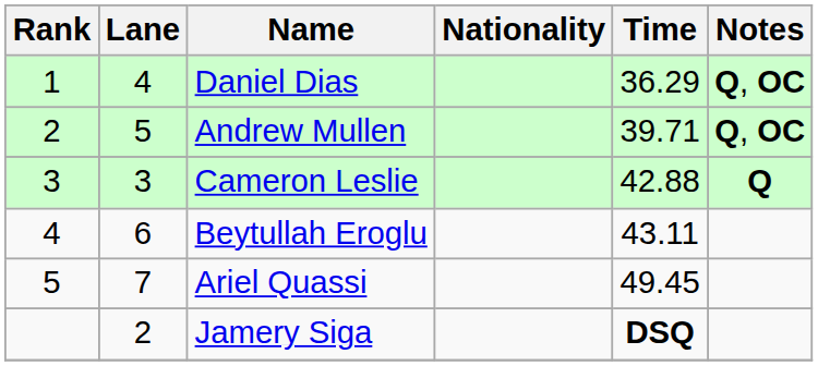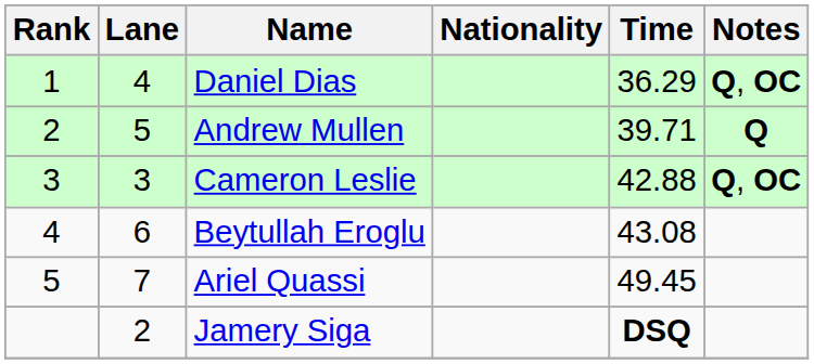Andrew Mullen | Notes: Q, OC -> Q
Cameron Leslie | Notes: Q -> Q, OC
Beytullah Eroglu | Time: 43.11 -> 43.08
